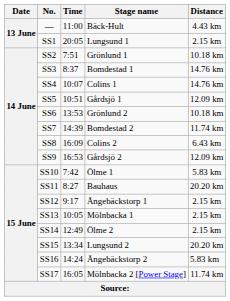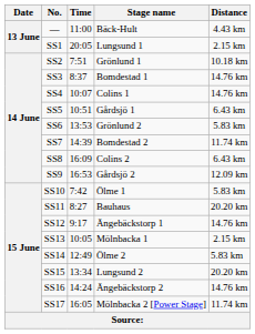SS5 | Distance: 12.09 km -> 6.43 km
SS6 | Distance: 10.18 km -> 5.83 km
SS12 | Distance: 2.15 km -> 14.76 km
SS14 | Distance: 2.15 km -> 5.83 km
SS16 | Distance: 5.83 km -> 14.76 km
